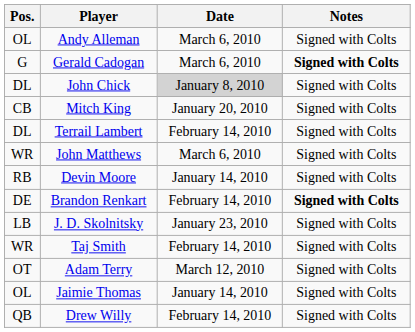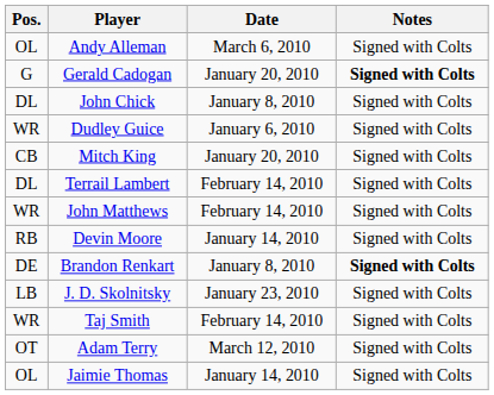Gerald Cadogan | Date: March 6, 2010 -> January 20, 2010
John Chick | Date: lightgrey background -> no background
+ row: WR | Dudley Guice | January 6, 2010 | Signed with Colts
John Matthews | Date: March 6, 2010 -> February 14, 2010
Brandon Renkart | Date: February 14, 2010 -> January 8, 2010
- row: QB | Drew Willy | February 14, 2010 | Signed with Colts
